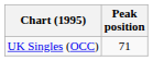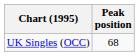UK Singles (OCC) | Peak position: 71 -> 68
